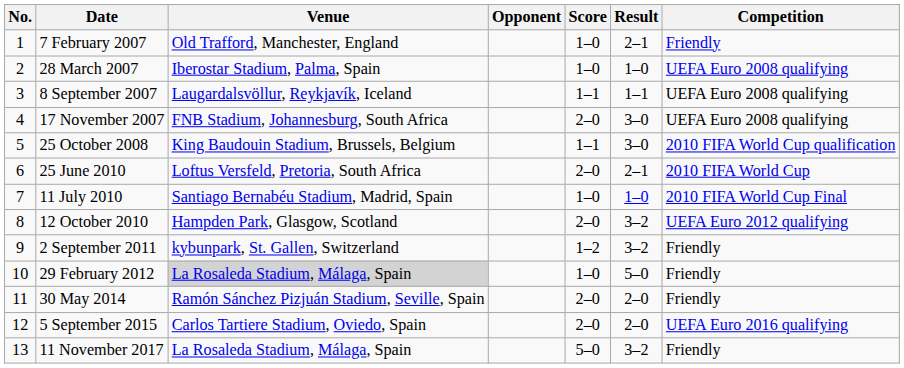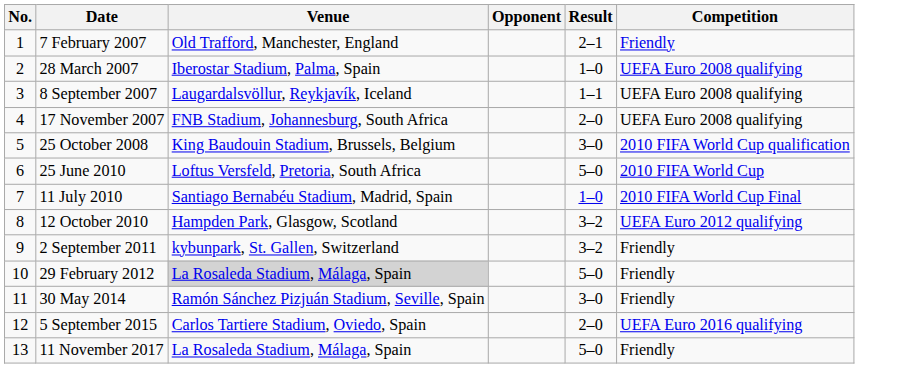- column: Score | 1–0 | 1–0 | 1–1 | 2–0 | 1–1 | 2–0 | 1–0 | 2–0 | 1–2 | 1–0 | 2–0 | 2–0 | 5–0
17 November 2007 | Result: 3–0 -> 2–0
25 June 2010 | Result: 2–1 -> 5–0
30 May 2014 | Result: 2–0 -> 3–0
11 November 2017 | Result: 3–2 -> 5–0
